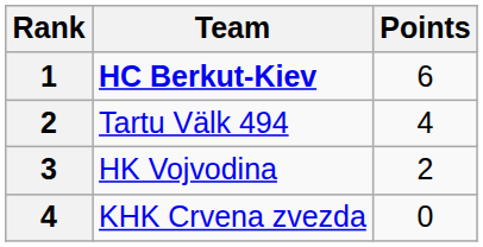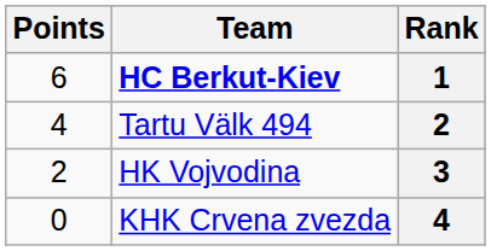columns swapped: Rank <-> Points
